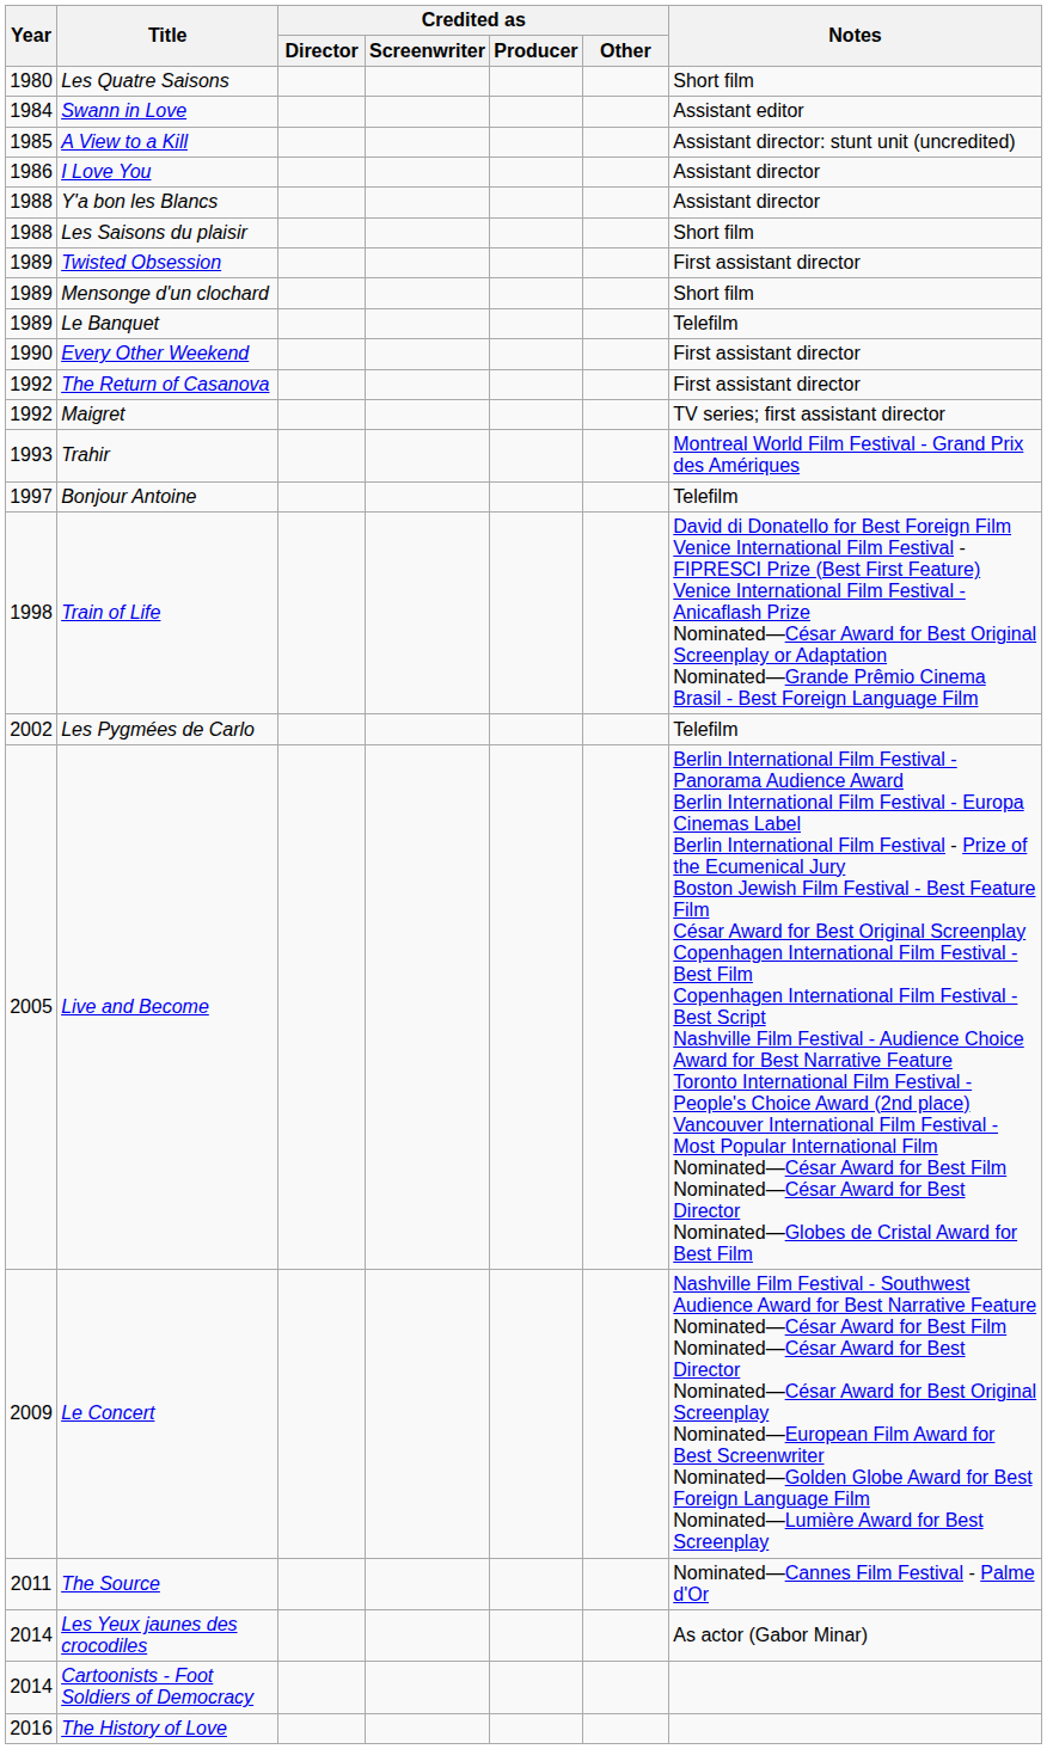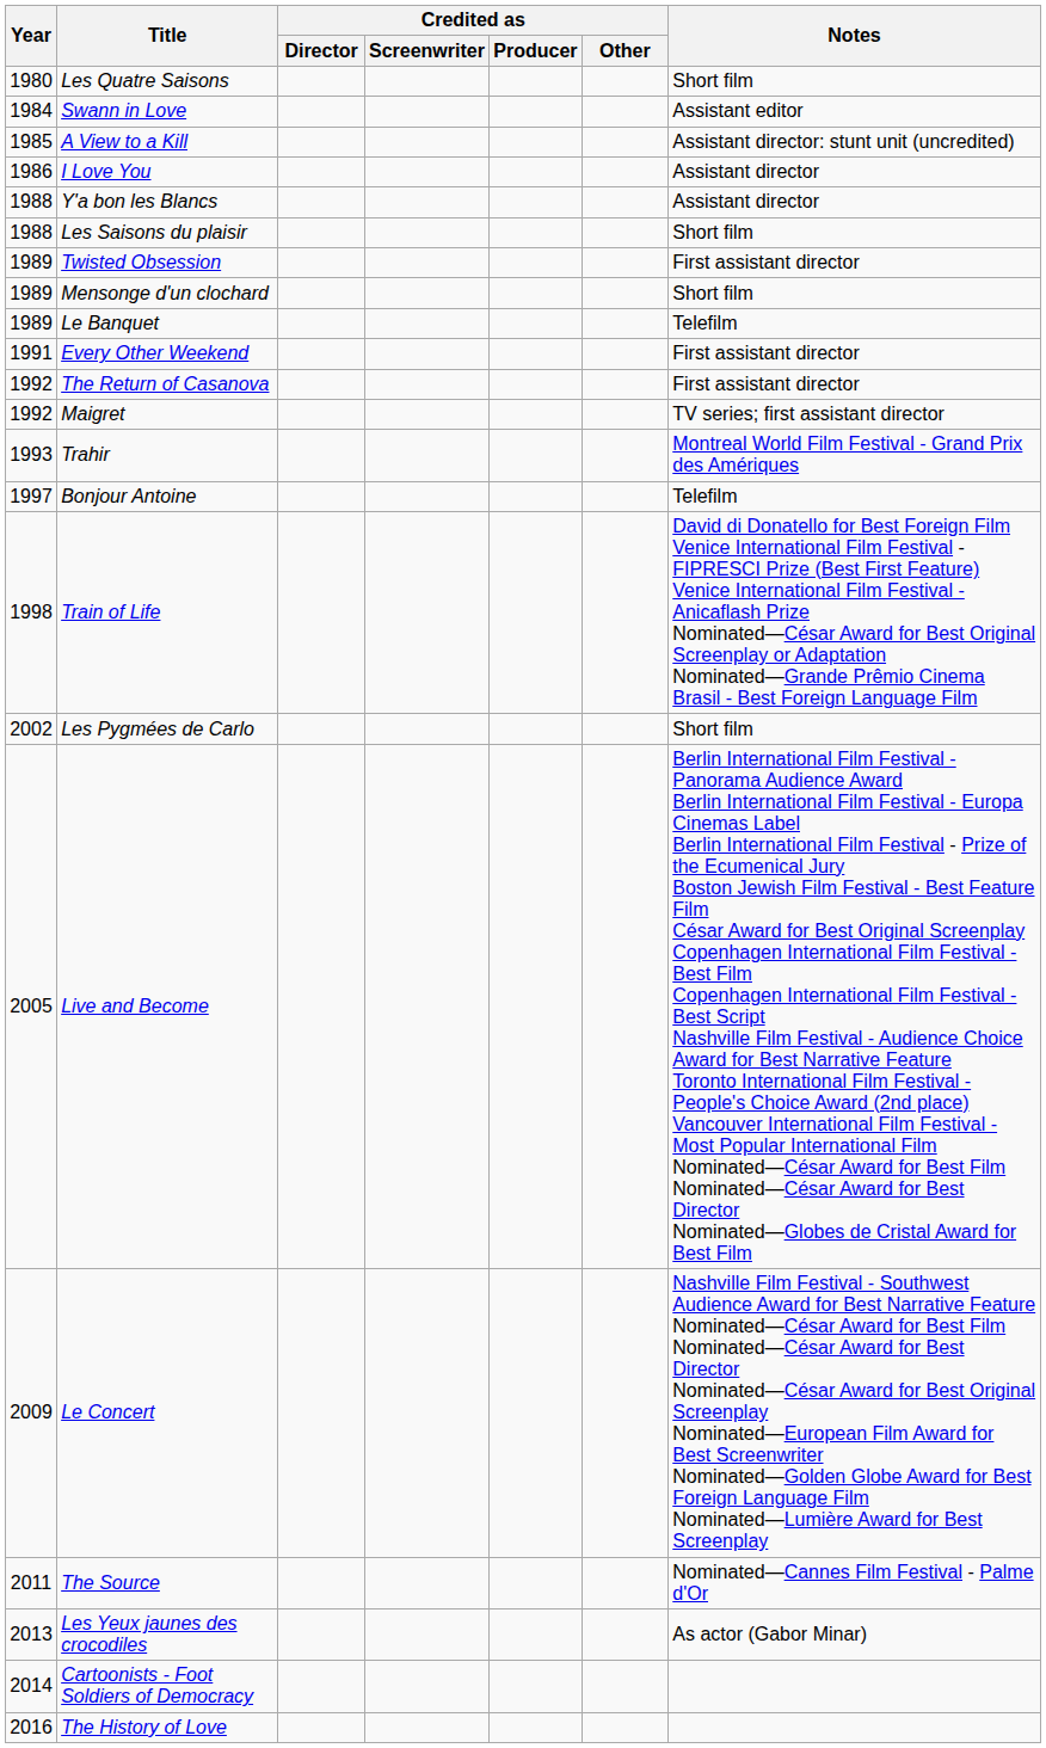Every Other Weekend | Year: 1990 -> 1991
Les Pygmées de Carlo | Notes: Telefilm -> Short film
Les Yeux jaunes des crocodiles | Year: 2014 -> 2013
